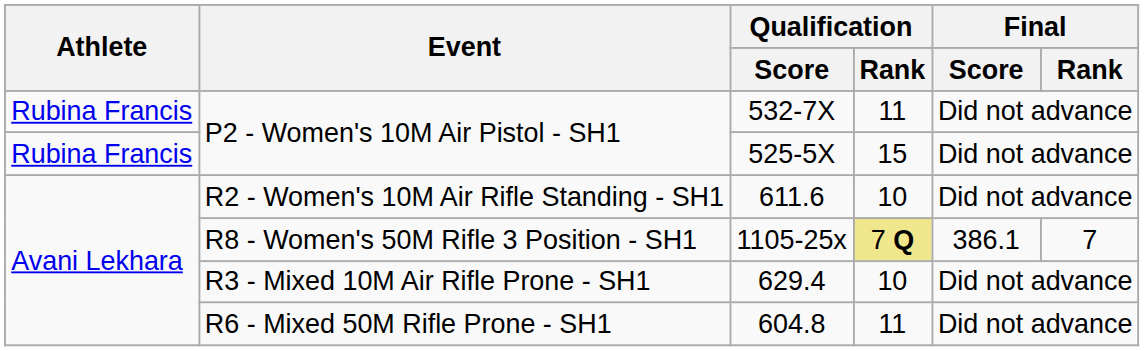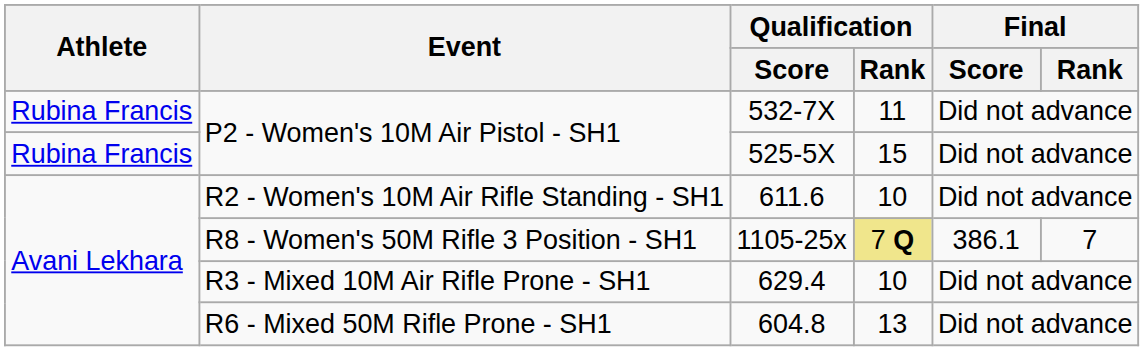604.8 | Qualification / Rank: 11 -> 13
